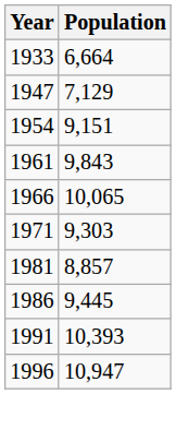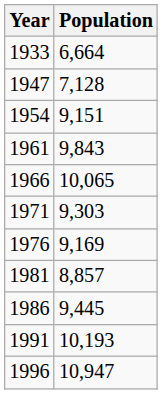1947 | Population: 7,129 -> 7,128
+ row: 1976 | 9,169
1991 | Population: 10,393 -> 10,193
